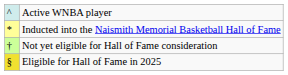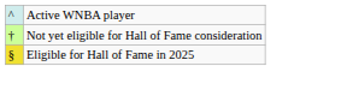- row: * | Inducted into the Naismith Memorial Basketball Hall of Fame
